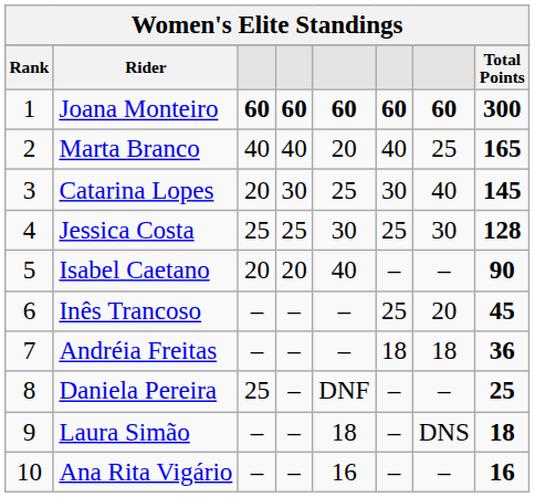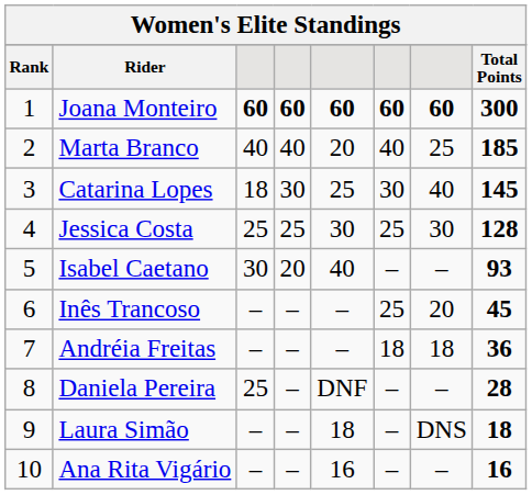Marta Branco | Total Points: 165 -> 185
Catarina Lopes | column 3: 20 -> 18
Isabel Caetano | column 3: 20 -> 30
Isabel Caetano | Total Points: 90 -> 93
Daniela Pereira | Total Points: 25 -> 28
